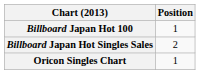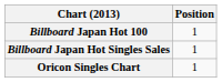Billboard Japan Hot Singles Sales | Position: 2 -> 1
